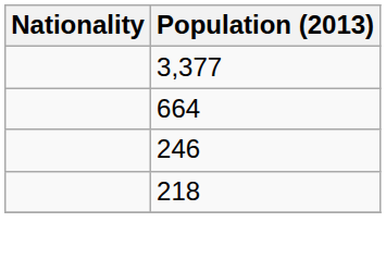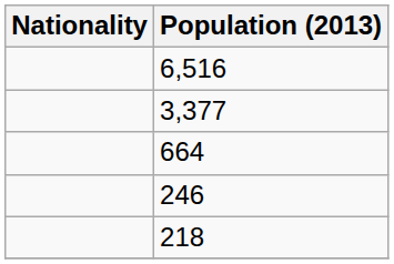+ row: 6,516
